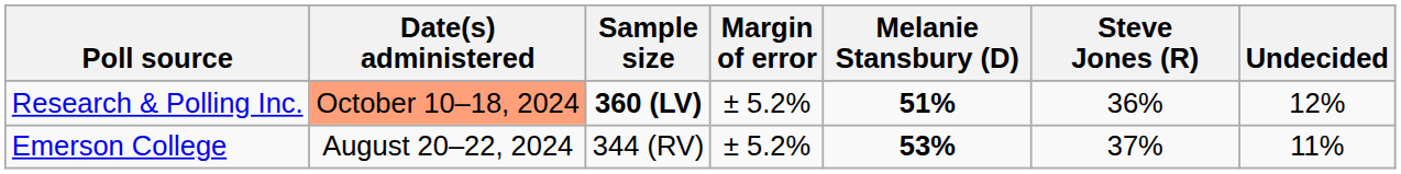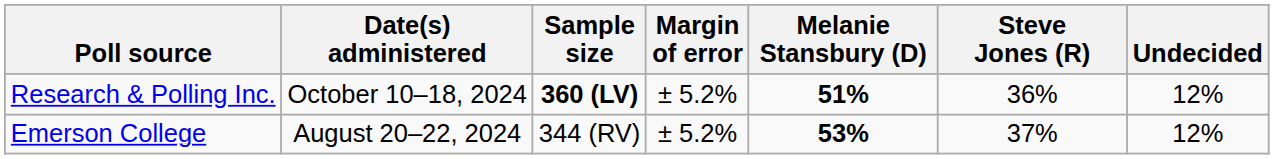Research & Polling Inc. | Date(s) administered: lightsalmon background -> no background
Emerson College | Undecided: 11% -> 12%
